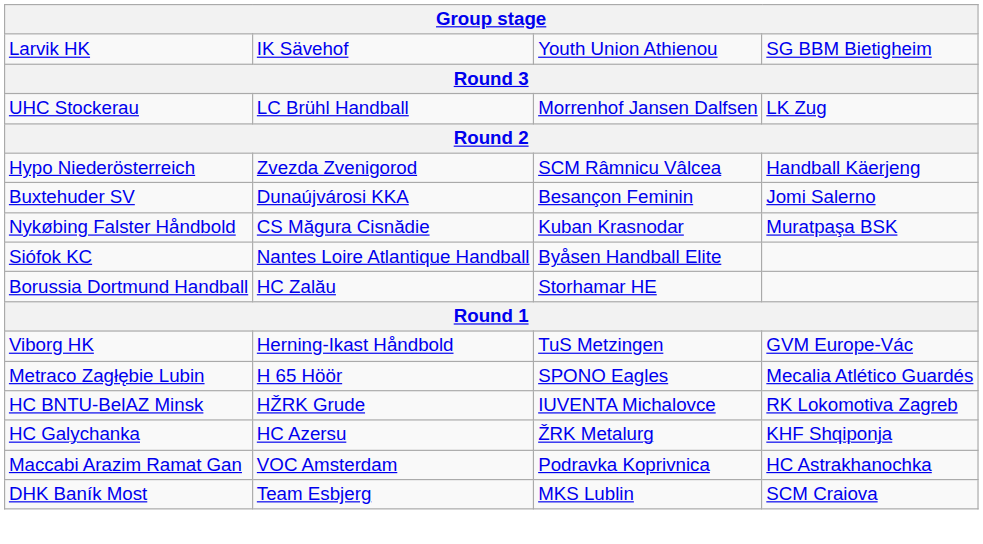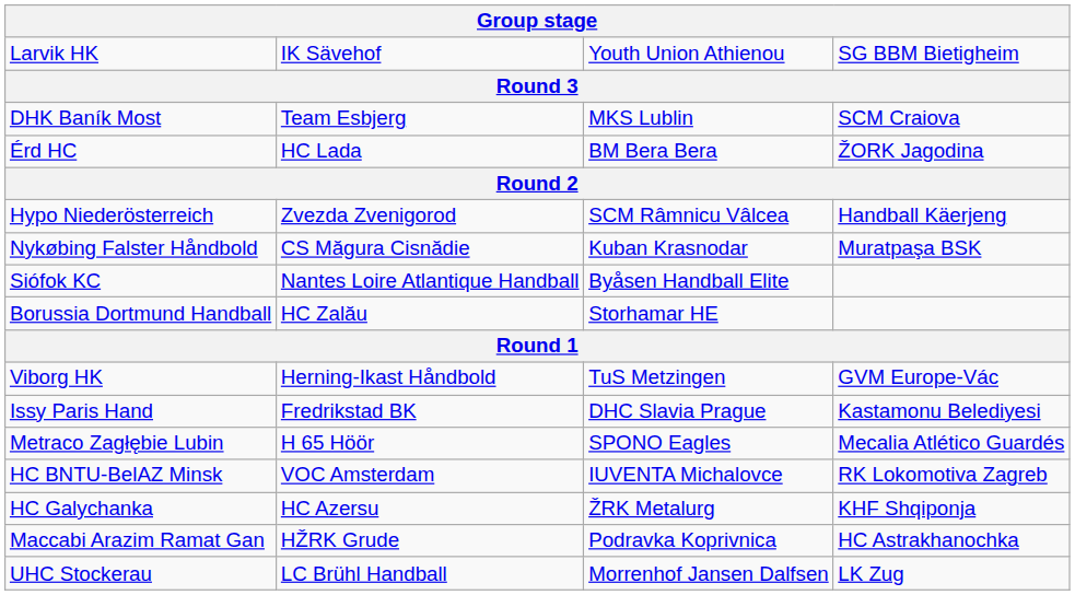rows swapped: DHK Baník Most <-> UHC Stockerau
+ row: Érd HC | HC Lada | BM Bera Bera | ŽORK Jagodina
- row: Buxtehuder SV | Dunaújvárosi KKA | Besançon Feminin | Jomi Salerno
+ row: Issy Paris Hand | Fredrikstad BK | DHC Slavia Prague | Kastamonu Belediyesi
HC BNTU-BelAZ Minsk | column 2: HŽRK Grude -> VOC Amsterdam
Maccabi Arazim Ramat Gan | column 2: VOC Amsterdam -> HŽRK Grude
